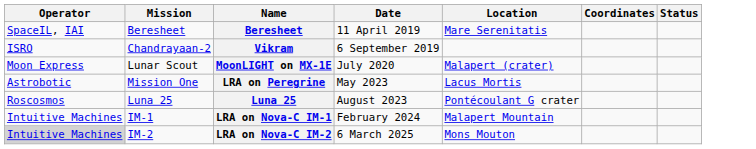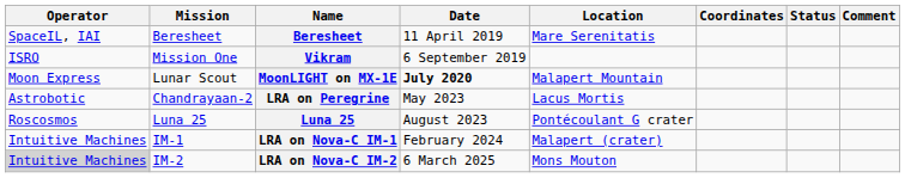+ column: Comment
Vikram | Mission: Chandrayaan-2 -> Mission One
MoonLIGHT on MX-1E | Date: normal -> bold
MoonLIGHT on MX-1E | Location: Malapert (crater) -> Malapert Mountain
LRA on Peregrine | Mission: Mission One -> Chandrayaan-2
LRA on Nova-C IM-1 | Location: Malapert Mountain -> Malapert (crater)
